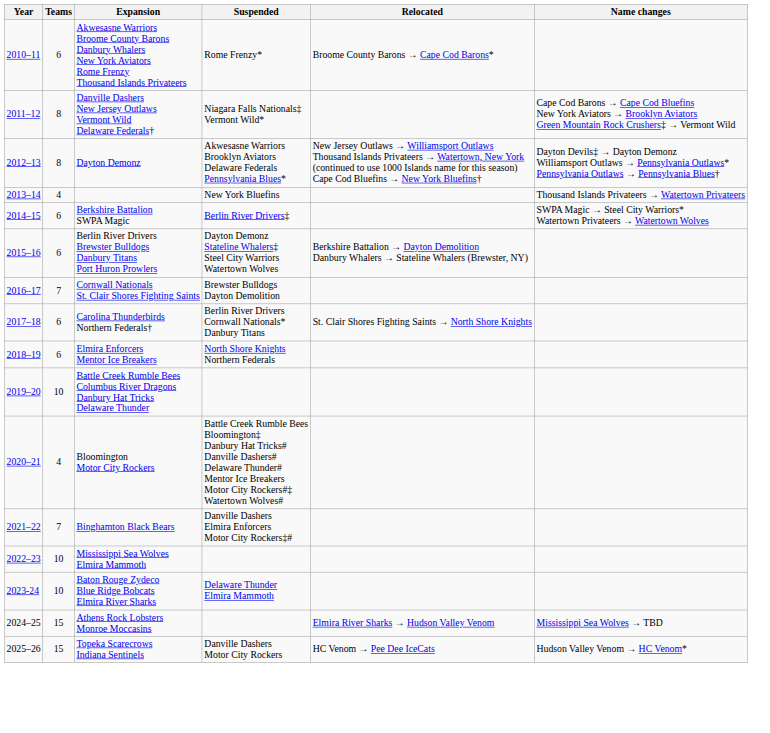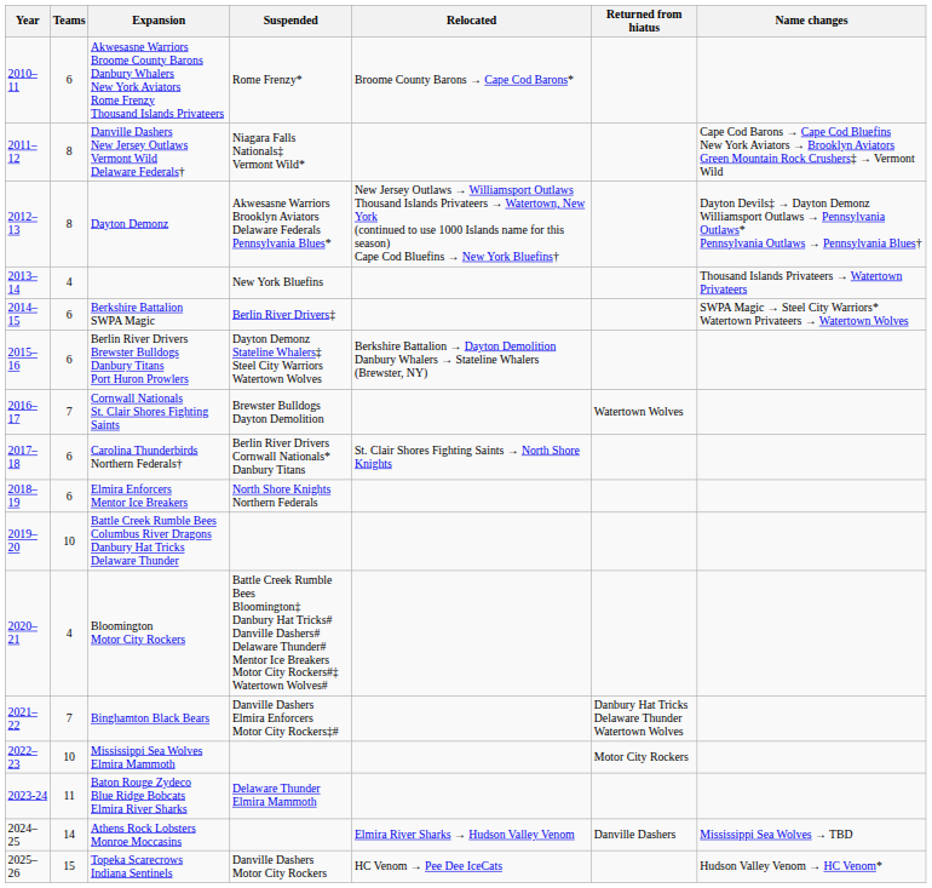+ column: Returned from hiatus | Watertown Wolves | Danbury Hat Tricks Delaware Thunder Watertown Wolves | Motor City Rockers | Danville Dashers
Baton Rouge Zydeco Blue Ridge Bobcats Elmira River Sharks | Teams: 10 -> 11
Athens Rock Lobsters Monroe Moccasins | Teams: 15 -> 14
